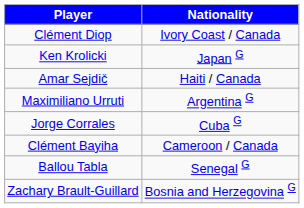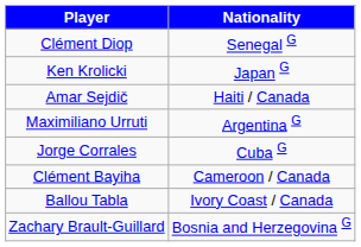Clément Diop | Nationality: Ivory Coast / Canada -> Senegal G
Ballou Tabla | Nationality: Senegal G -> Ivory Coast / Canada
